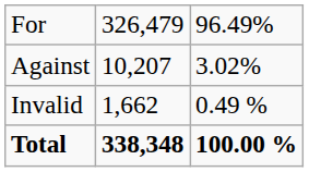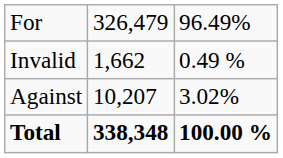rows swapped: Against <-> Invalid
